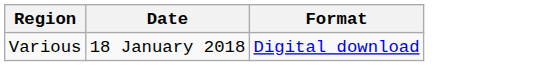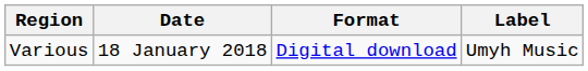+ column: Label | Umyh Music
